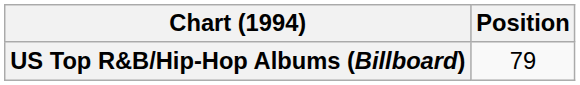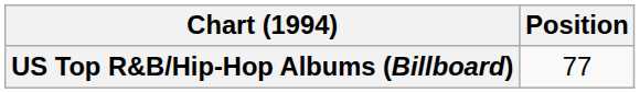US Top R&B/Hip-Hop Albums (Billboard) | Position: 79 -> 77
